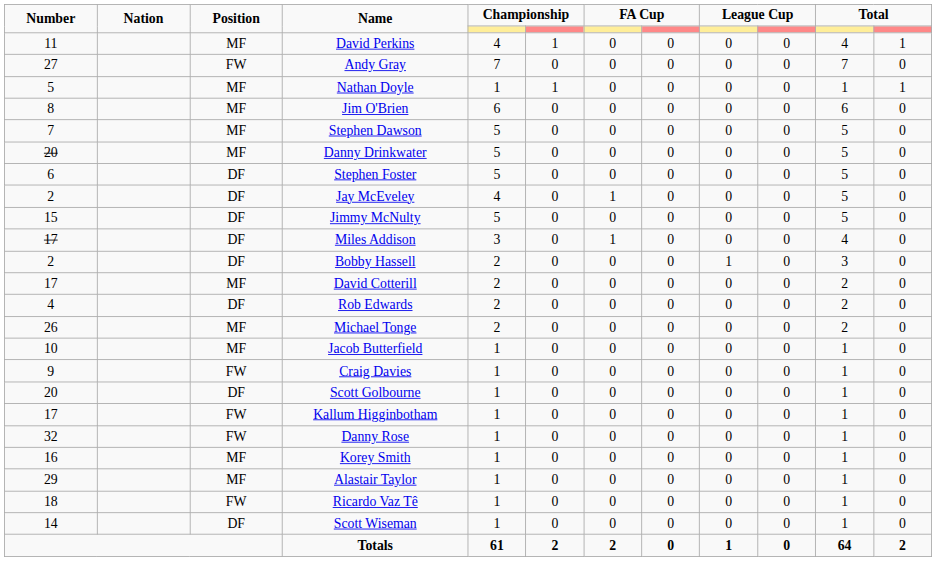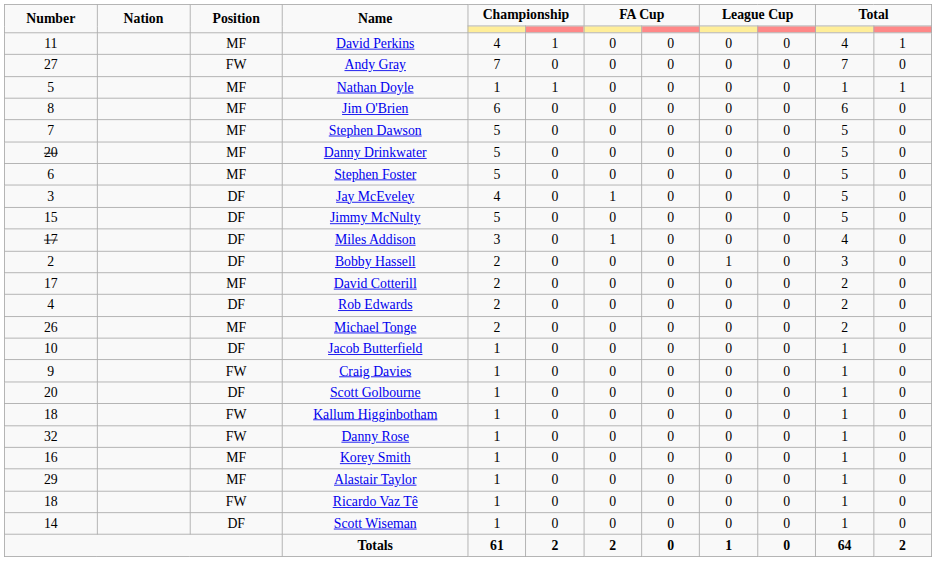Stephen Foster | Position: DF -> MF
Jay McEveley | Number: 2 -> 3
Jacob Butterfield | Position: MF -> DF
Kallum Higginbotham | Number: 17 -> 18
